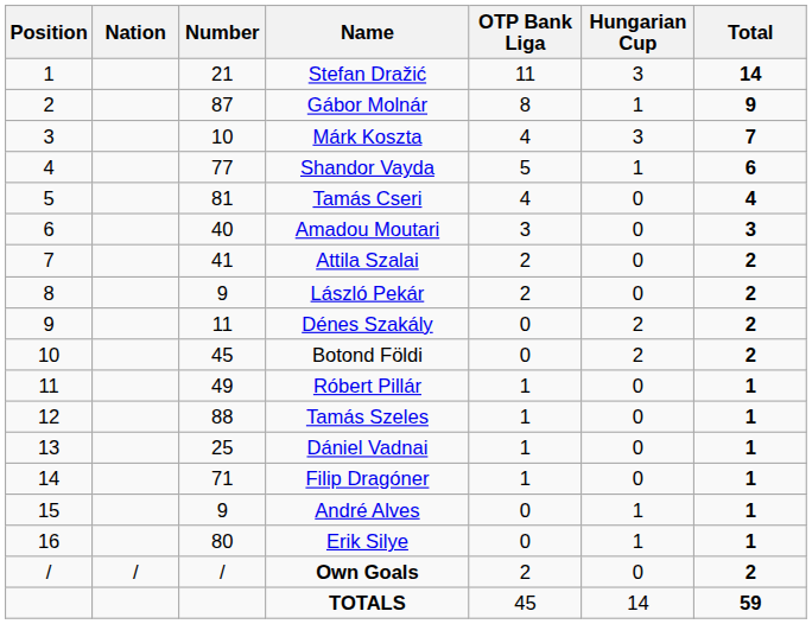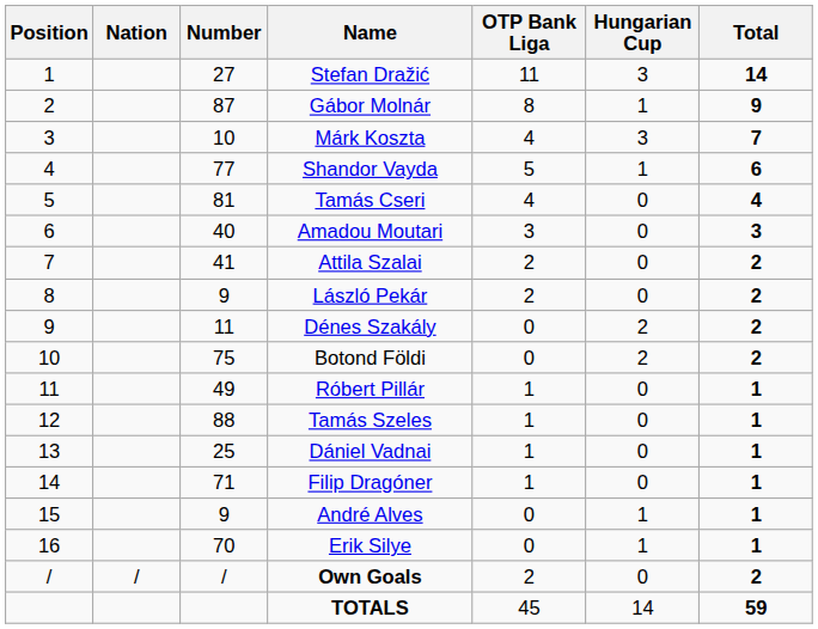Stefan Dražić | Number: 21 -> 27
Botond Földi | Number: 45 -> 75
Erik Silye | Number: 80 -> 70
